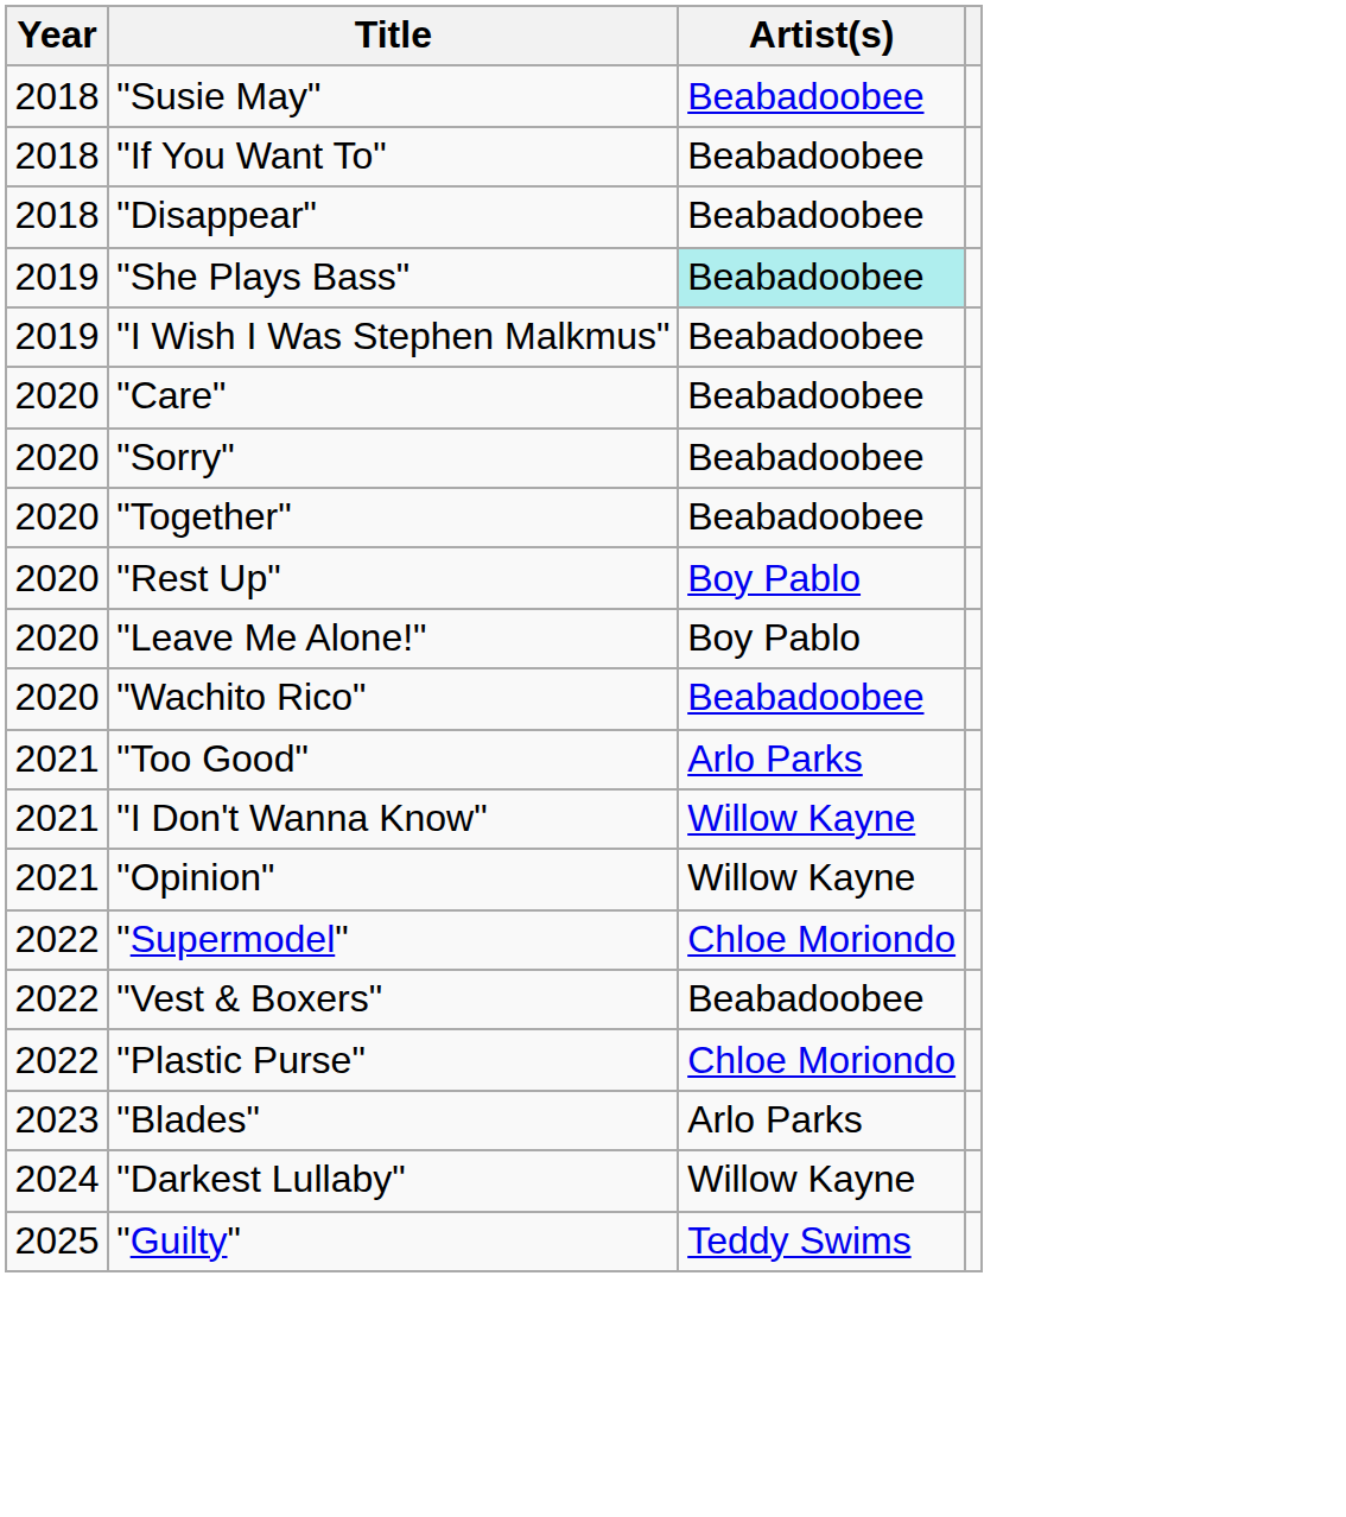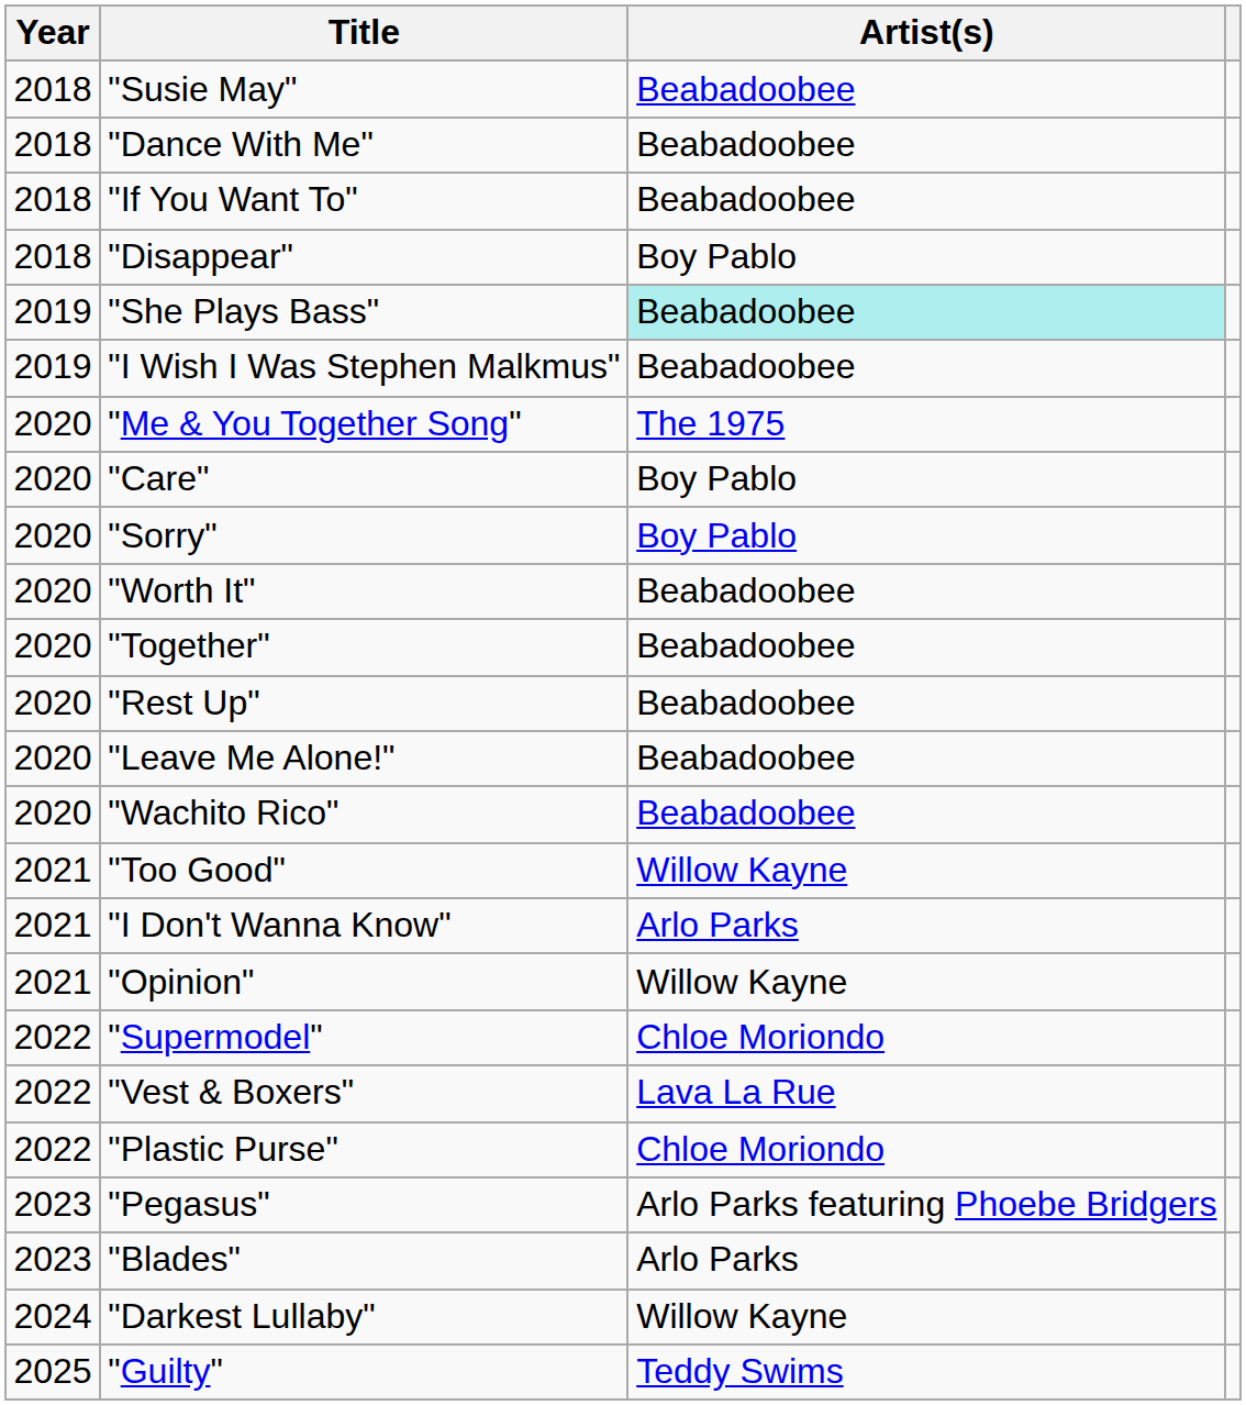+ row: 2018 | "Dance With Me" | Beabadoobee
"Disappear" | Artist(s): Beabadoobee -> Boy Pablo
+ row: 2020 | "Me & You Together Song" | The 1975
"Care" | Artist(s): Beabadoobee -> Boy Pablo
"Sorry" | Artist(s): Beabadoobee -> Boy Pablo
+ row: 2020 | "Worth It" | Beabadoobee
"Rest Up" | Artist(s): Boy Pablo -> Beabadoobee
"Leave Me Alone!" | Artist(s): Boy Pablo -> Beabadoobee
"Too Good" | Artist(s): Arlo Parks -> Willow Kayne
"I Don't Wanna Know" | Artist(s): Willow Kayne -> Arlo Parks
"Vest & Boxers" | Artist(s): Beabadoobee -> Lava La Rue
+ row: 2023 | "Pegasus" | Arlo Parks featuring Phoebe Bridgers
